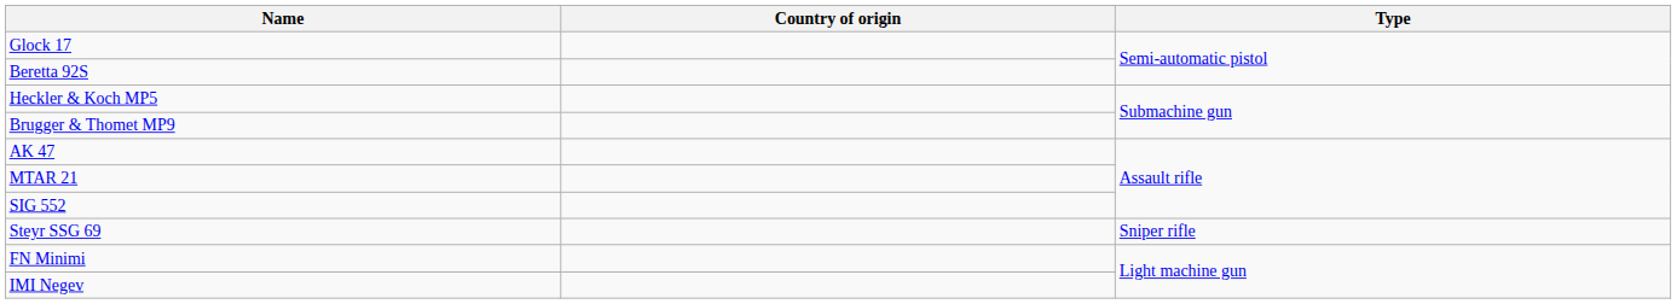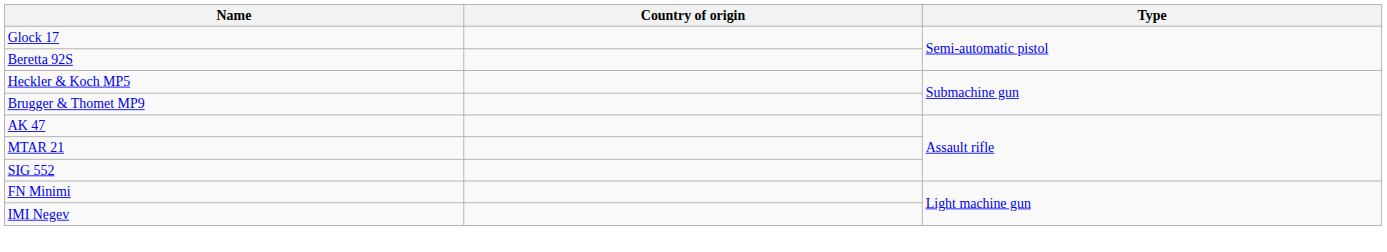- row: Steyr SSG 69 | Sniper rifle
